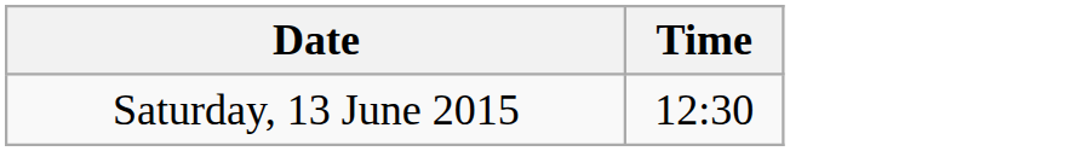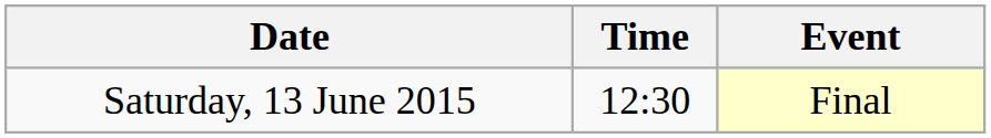+ column: Event | Final
